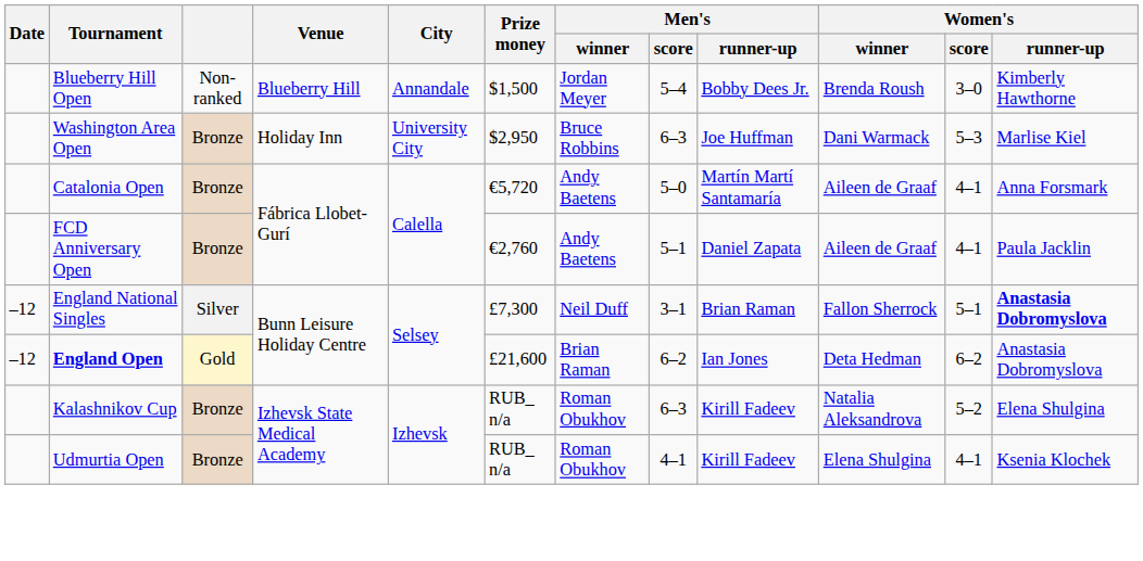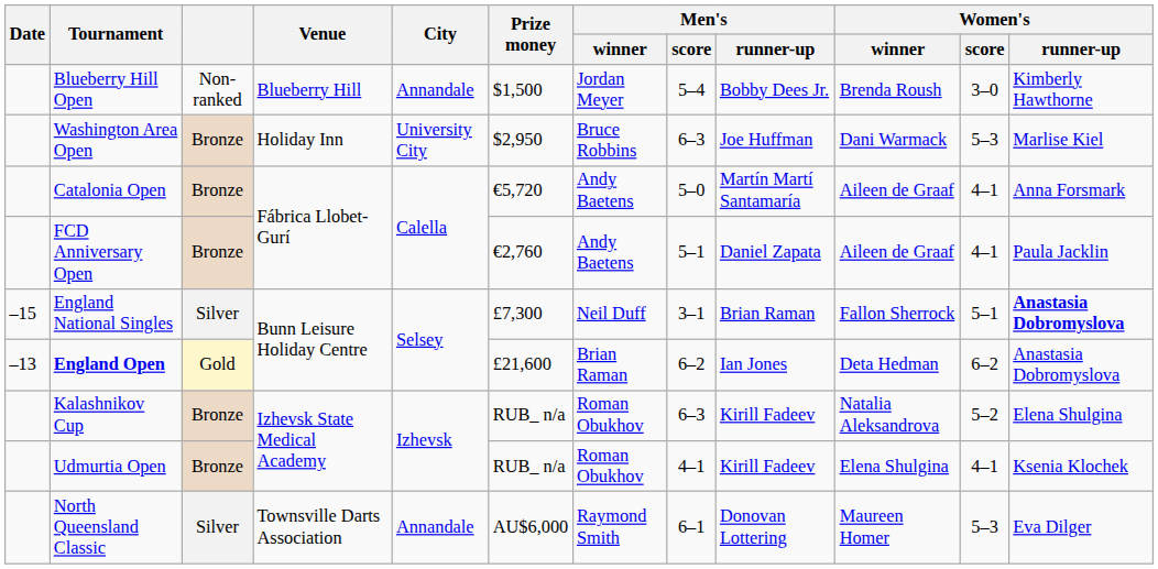England National Singles | Date: –12 -> –15
England Open | Date: –12 -> –13
+ row: North Queensland Classic | Silver | Townsville Darts Association | Annandale | AU$6,000 | Raymond Smith | 6–1 | Donovan Lottering | Maureen Homer | 5–3 | Eva Dilger
